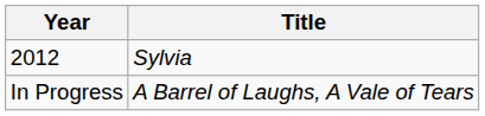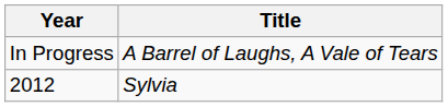rows swapped: 2012 <-> In Progress
